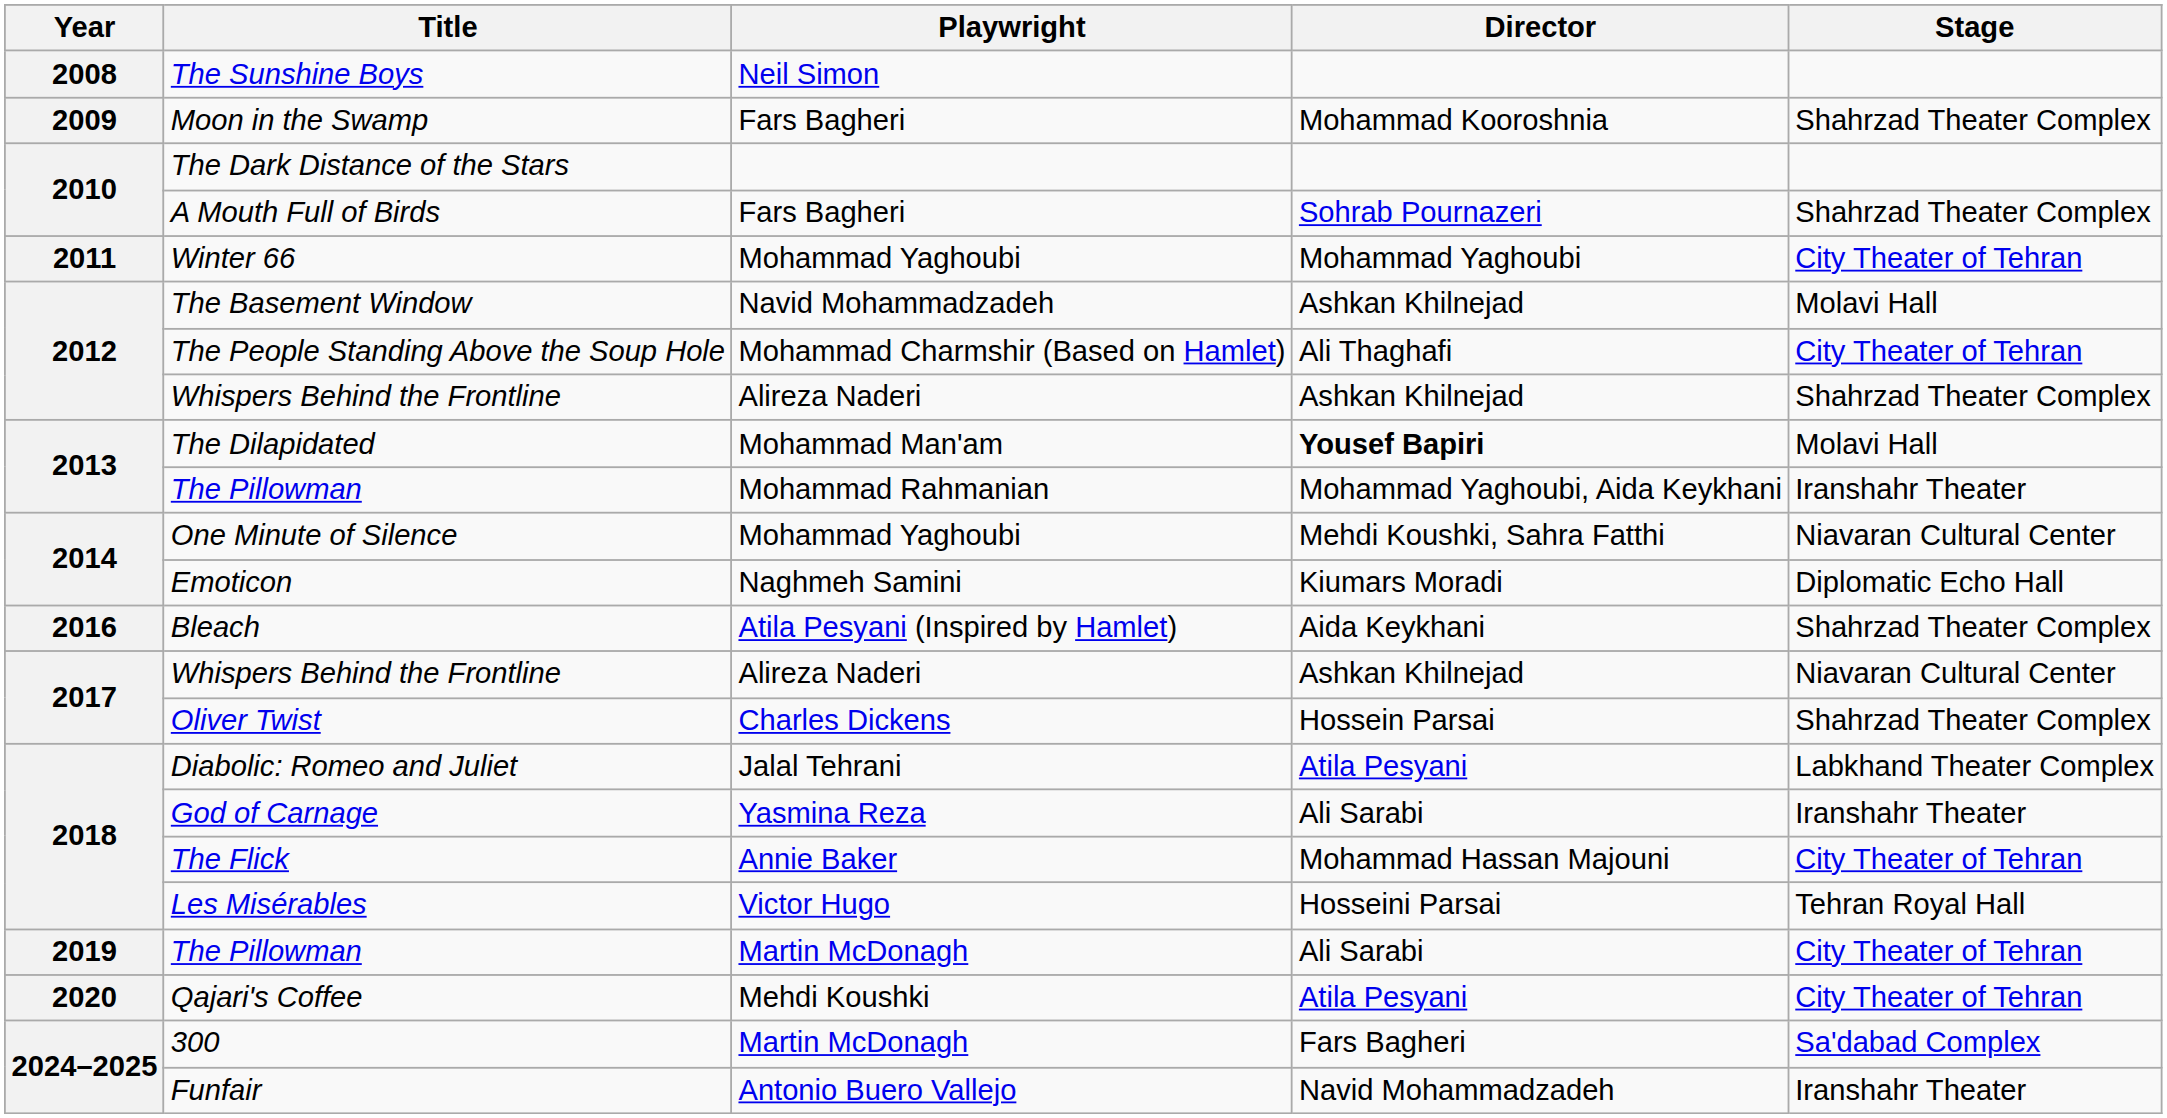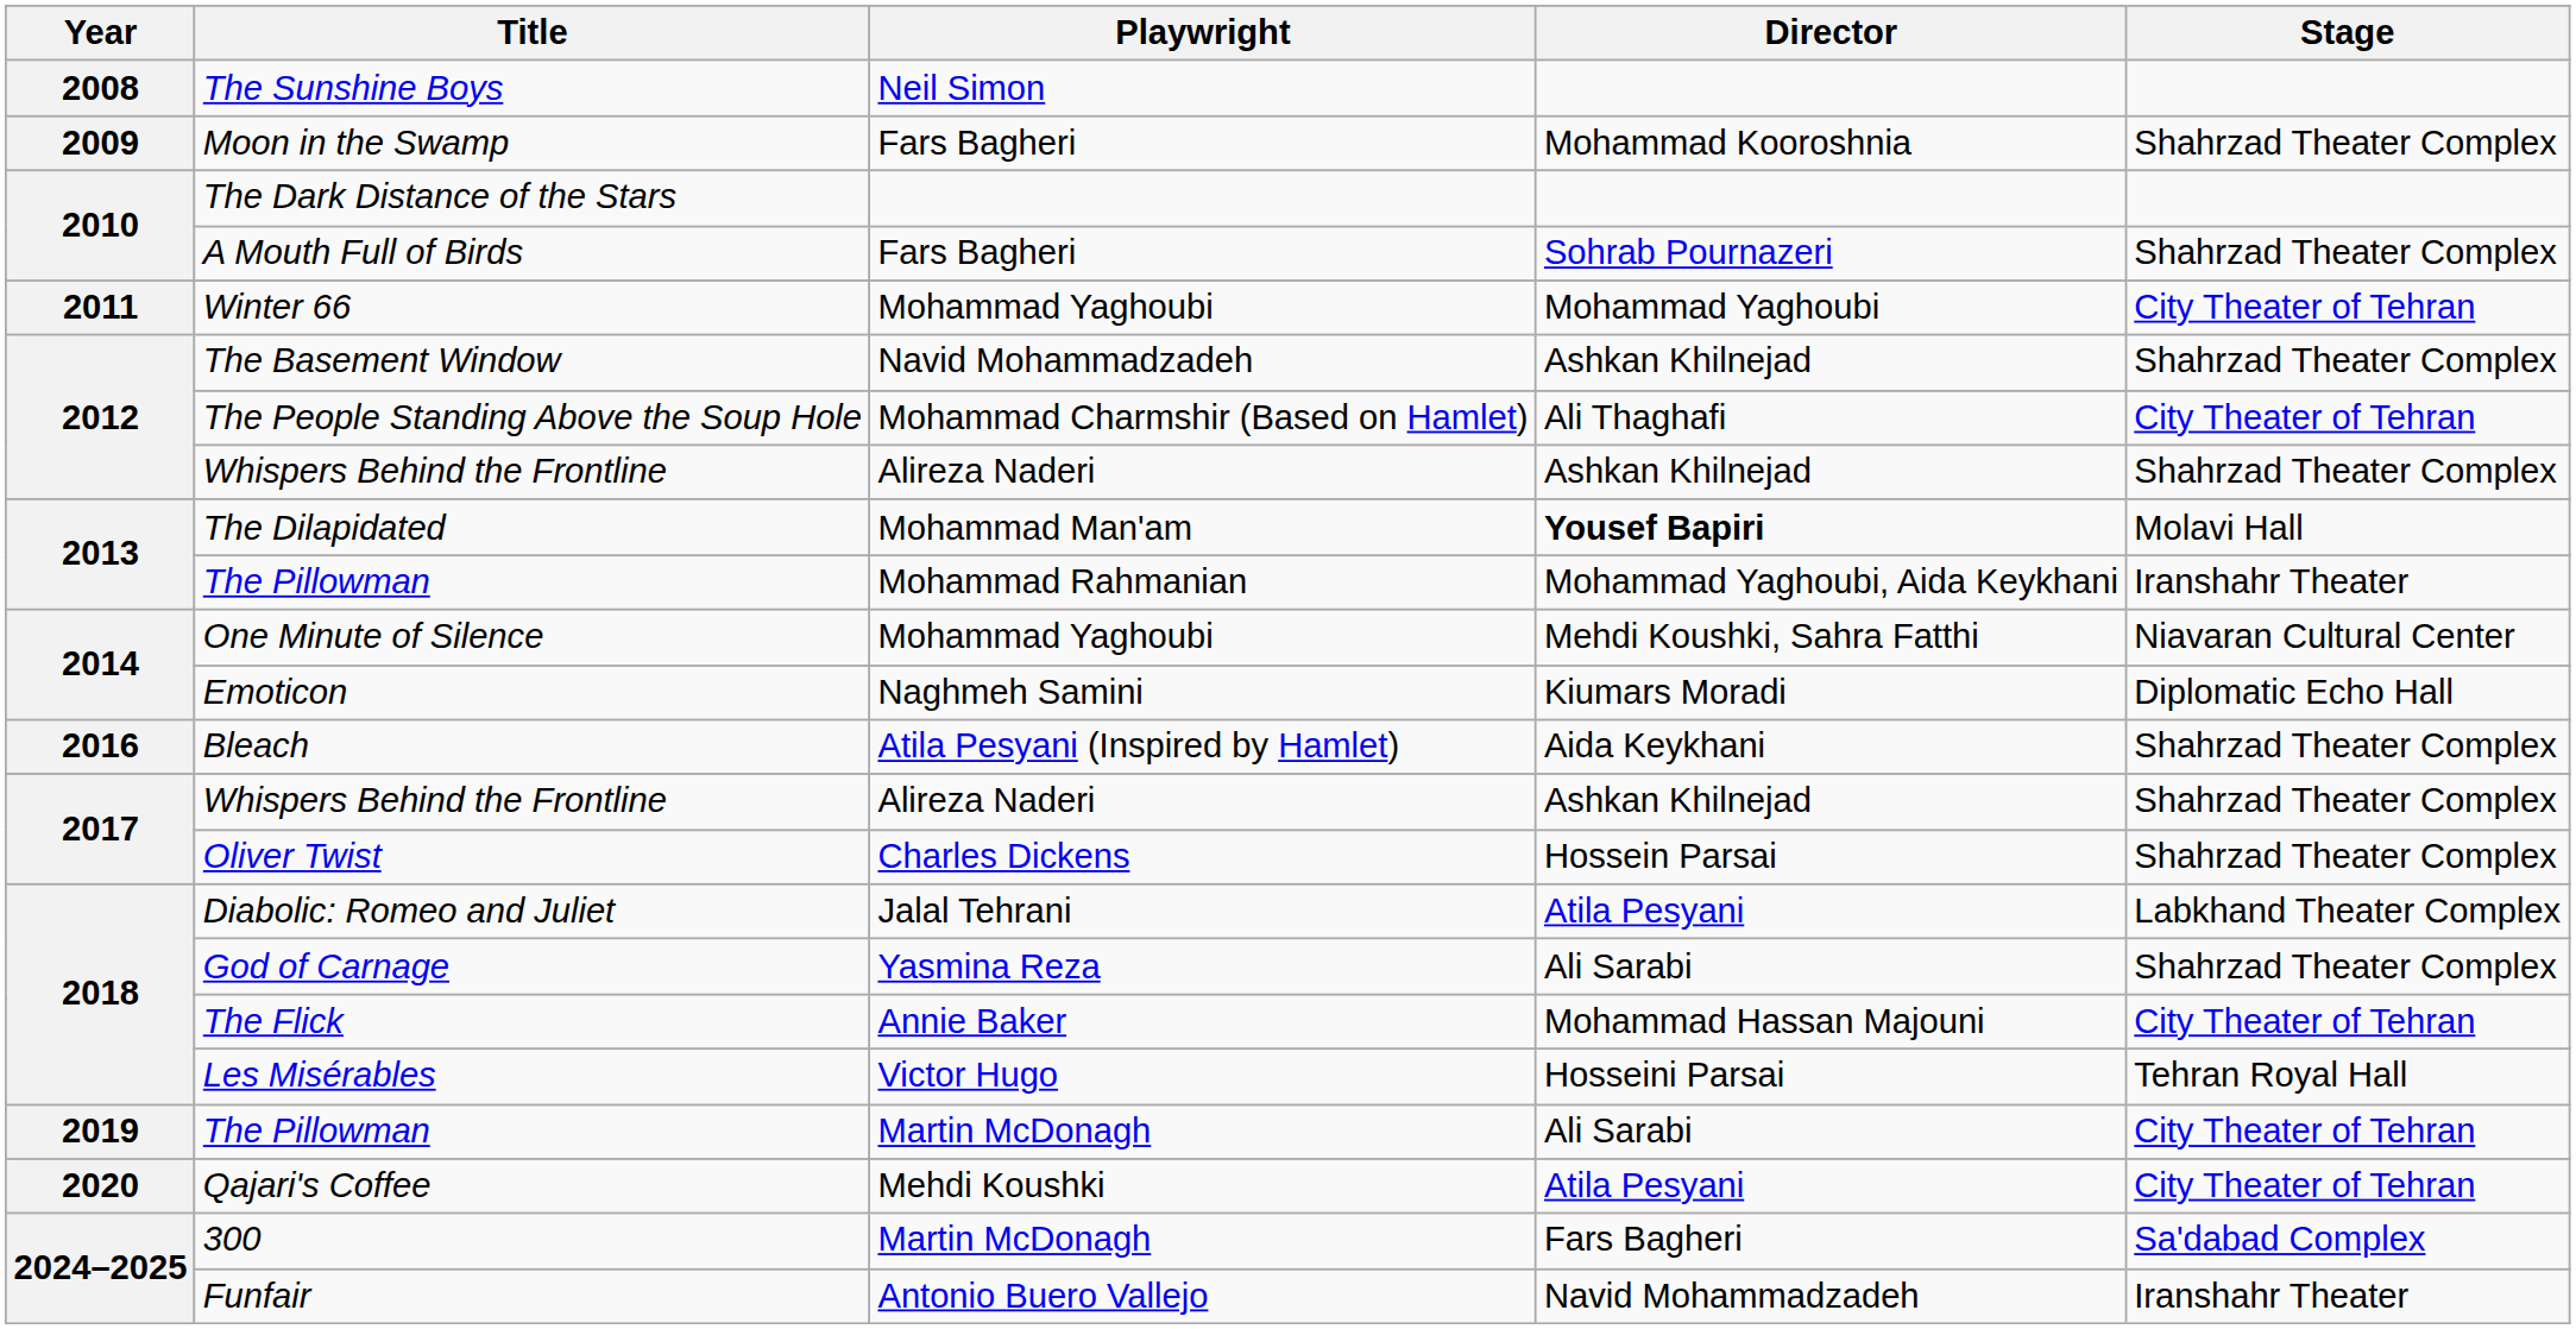The Basement Window | Stage: Molavi Hall -> Shahrzad Theater Complex
2017 / Whispers Behind the Frontline | Stage: Niavaran Cultural Center -> Shahrzad Theater Complex
God of Carnage | Stage: Iranshahr Theater -> Shahrzad Theater Complex
